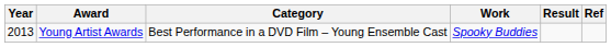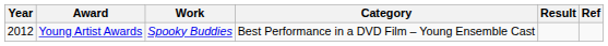columns swapped: Category <-> Work
Young Artist Awards | Year: 2013 -> 2012
